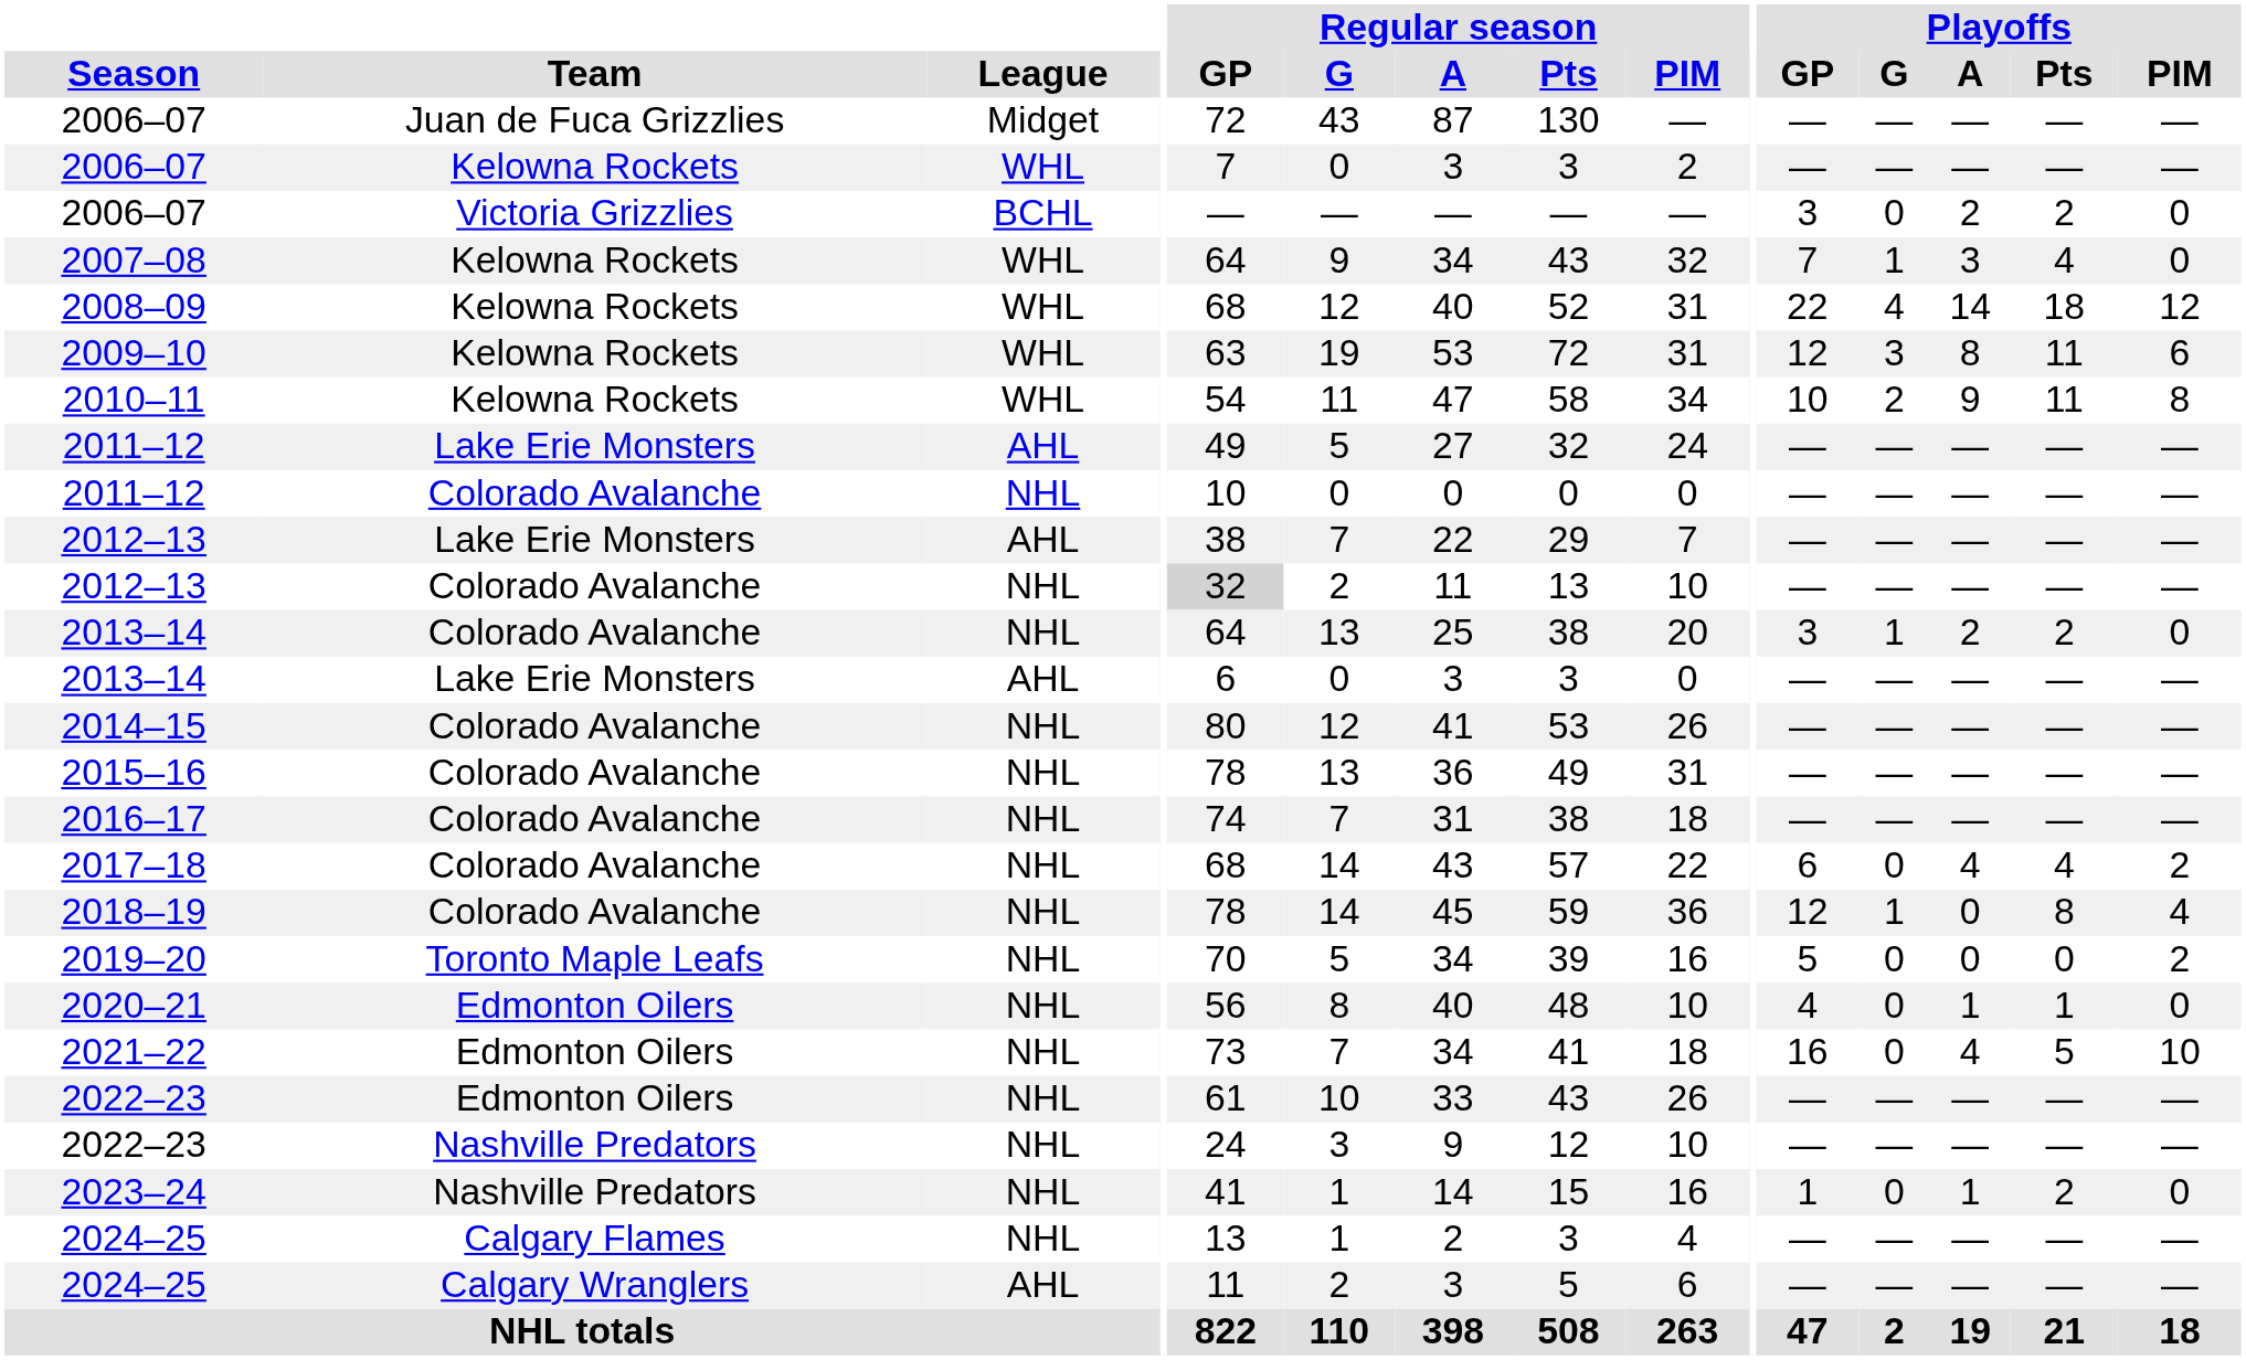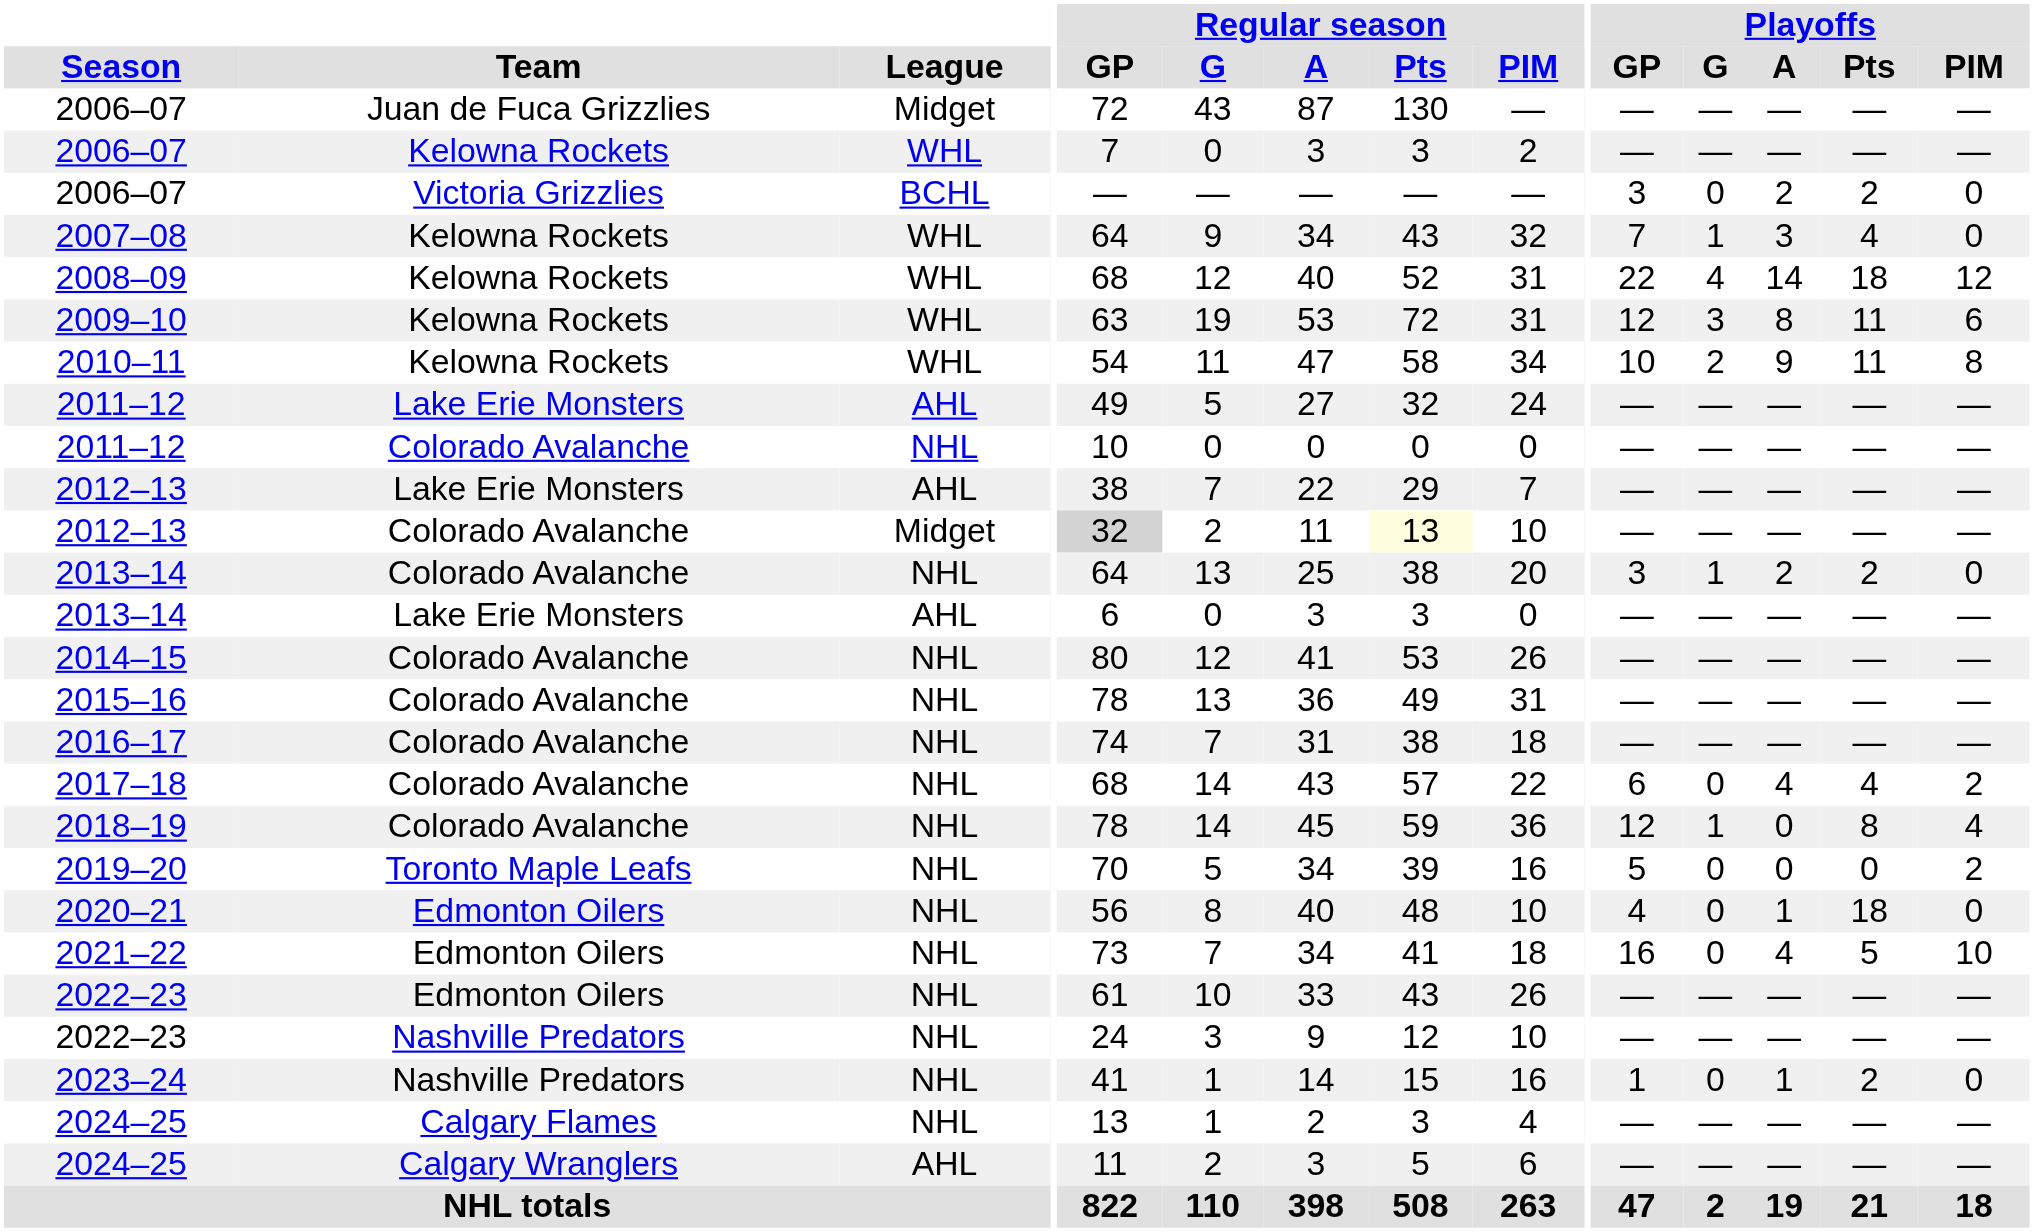2012–13 / Colorado Avalanche | League: NHL -> Midget
2012–13 / Colorado Avalanche | Regular season / Pts: no background -> lightyellow background
2020–21 | Playoffs / Pts: 1 -> 18
